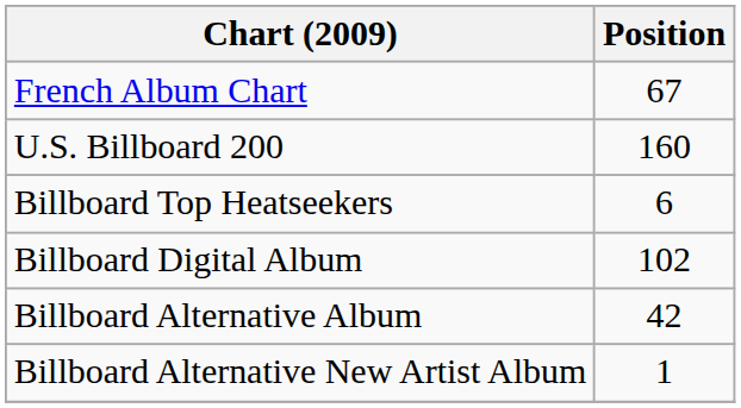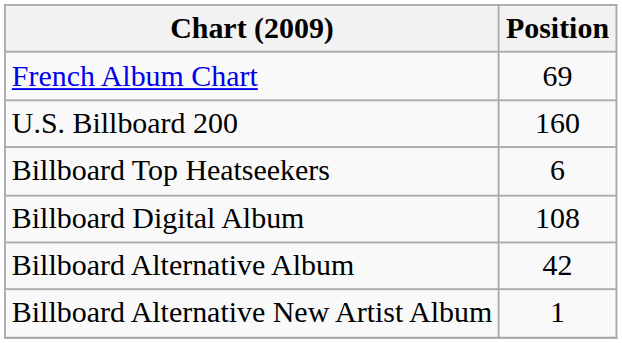French Album Chart | Position: 67 -> 69
Billboard Digital Album | Position: 102 -> 108
